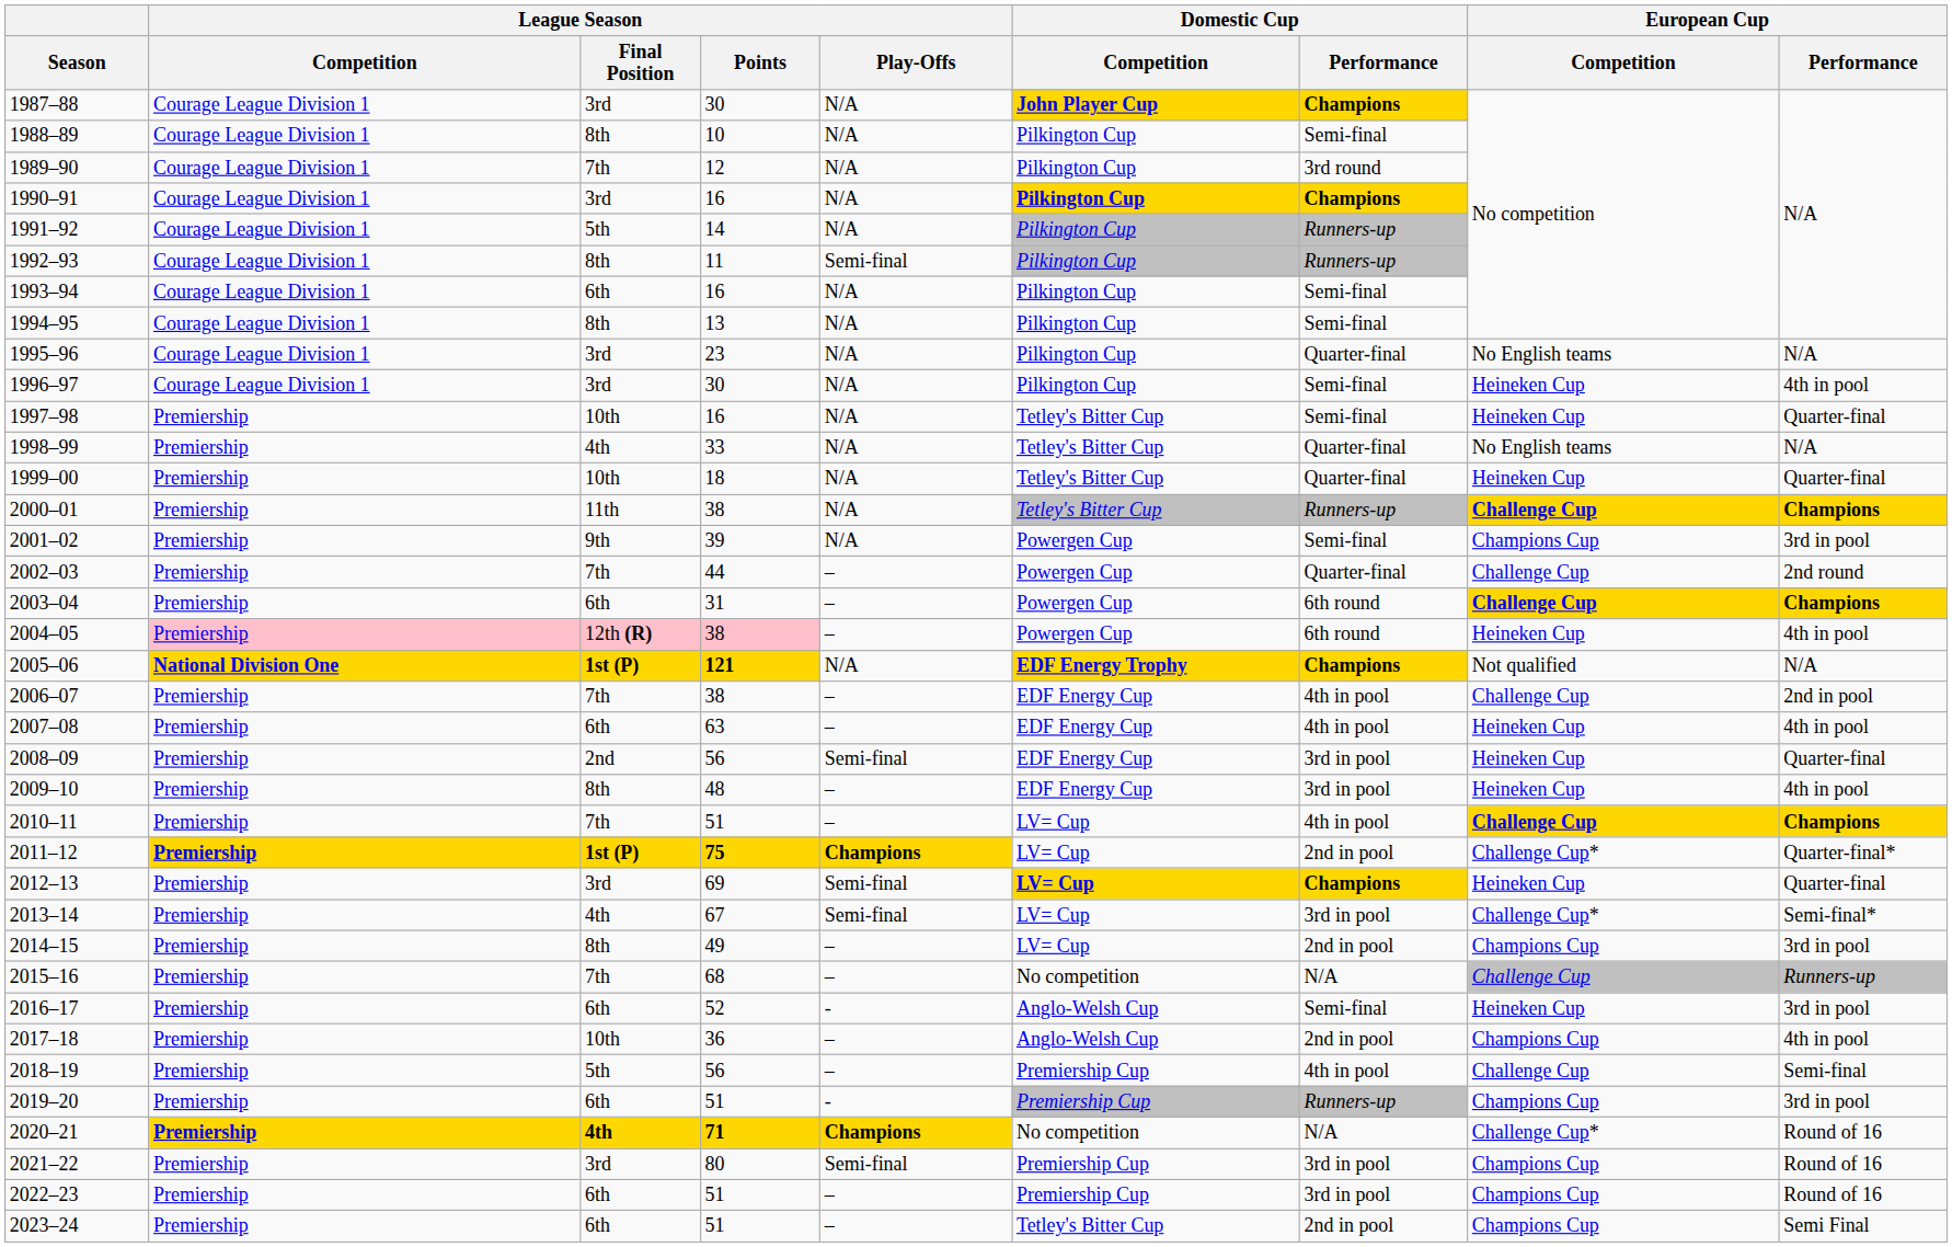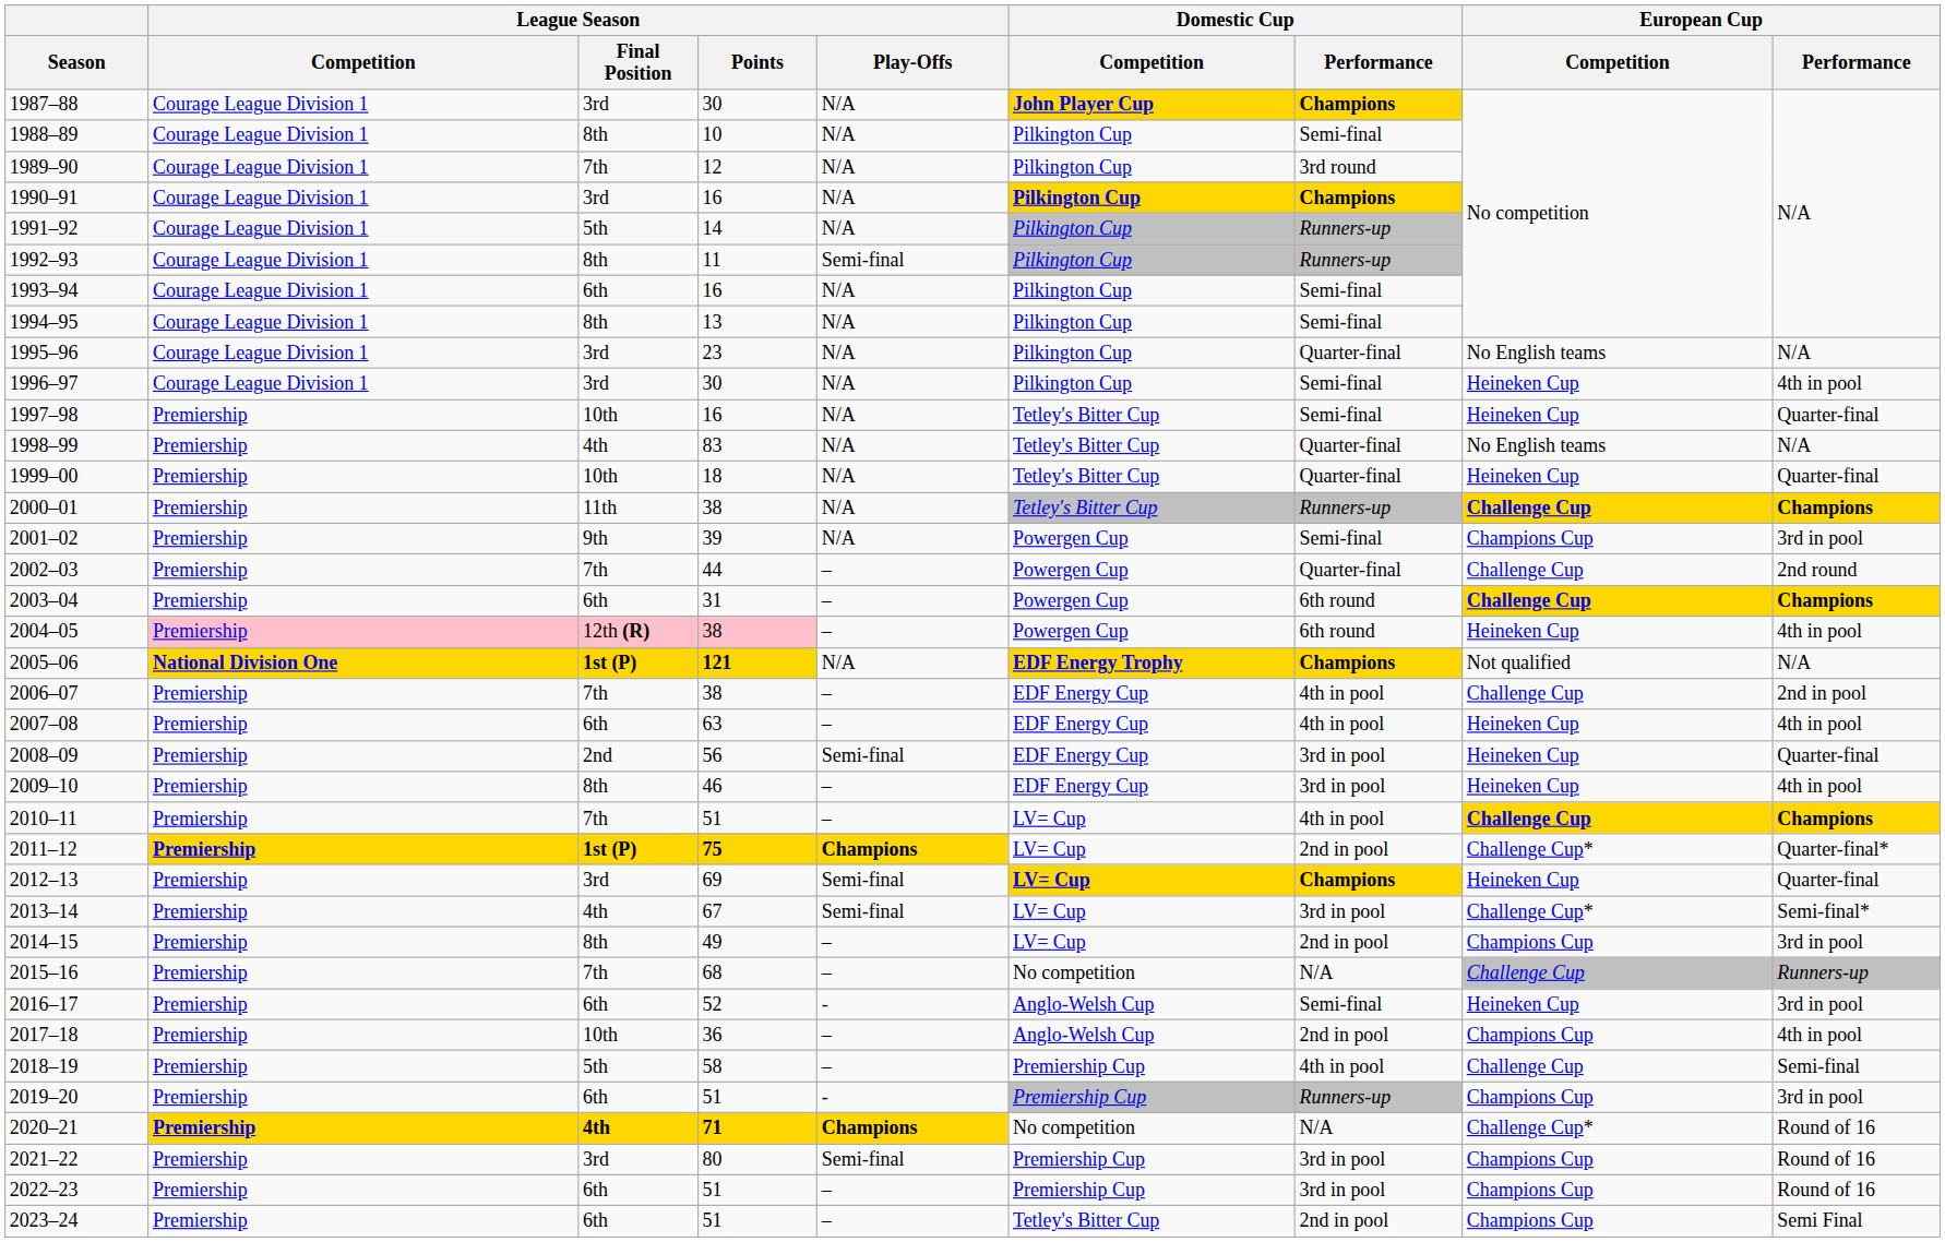1998–99 | League Season / Points: 33 -> 83
2009–10 | League Season / Points: 48 -> 46
2018–19 | League Season / Points: 56 -> 58
